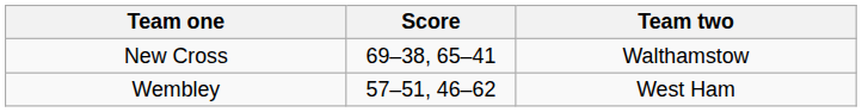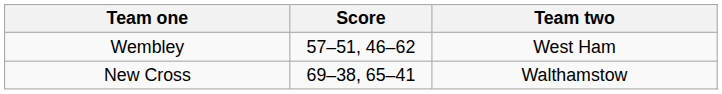rows swapped: Wembley <-> New Cross
